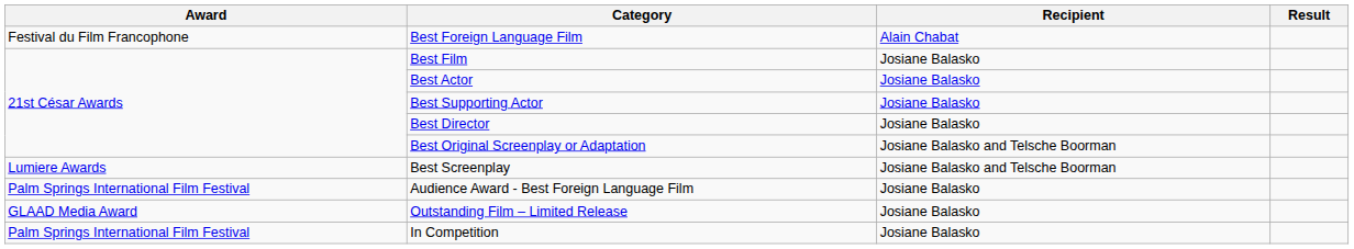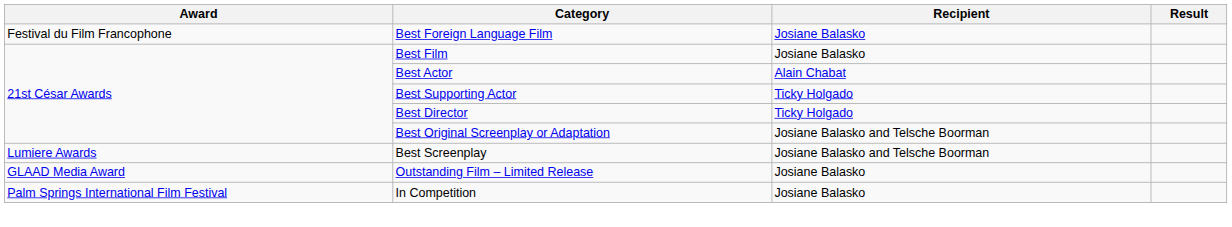Best Foreign Language Film | Recipient: Alain Chabat -> Josiane Balasko
Best Actor | Recipient: Josiane Balasko -> Alain Chabat
Best Supporting Actor | Recipient: Josiane Balasko -> Ticky Holgado
Best Director | Recipient: Josiane Balasko -> Ticky Holgado
- row: Palm Springs International Film Festival | Audience Award - Best Foreign Language Film | Josiane Balasko
